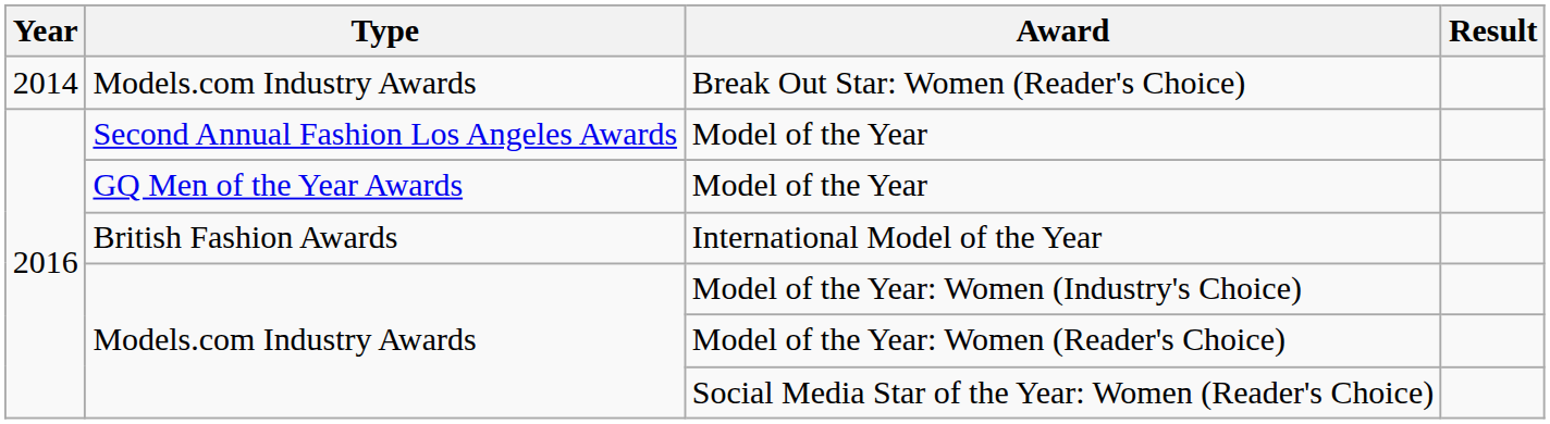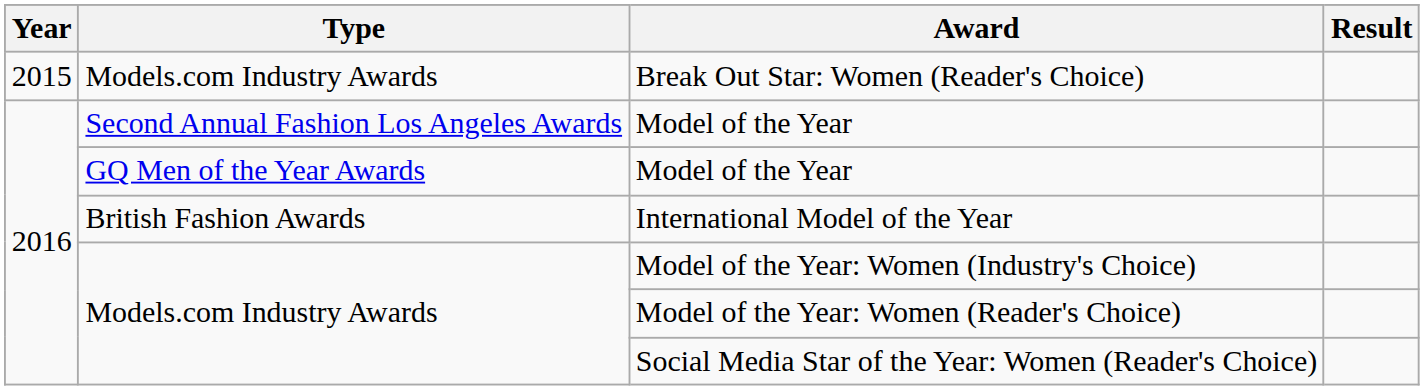Break Out Star: Women (Reader's Choice) | Year: 2014 -> 2015
